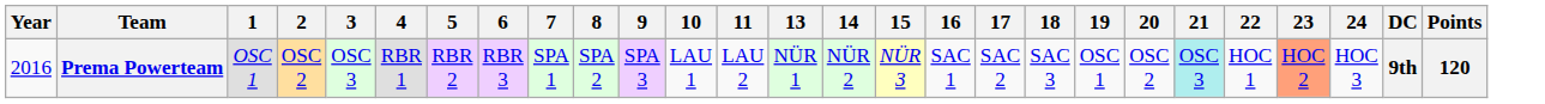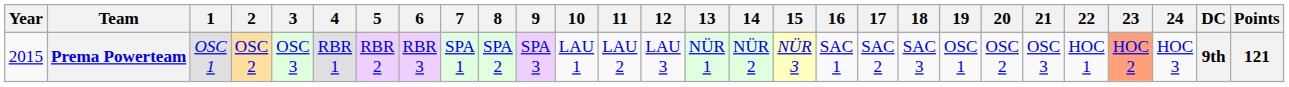+ column: 12 | LAU 3
Prema Powerteam | Year: 2016 -> 2015
Prema Powerteam | 21: paleturquoise background -> no background
Prema Powerteam | Points: 120 -> 121
